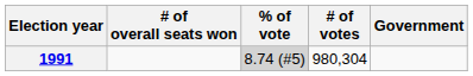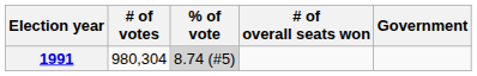columns swapped: # of votes <-> # of overall seats won
